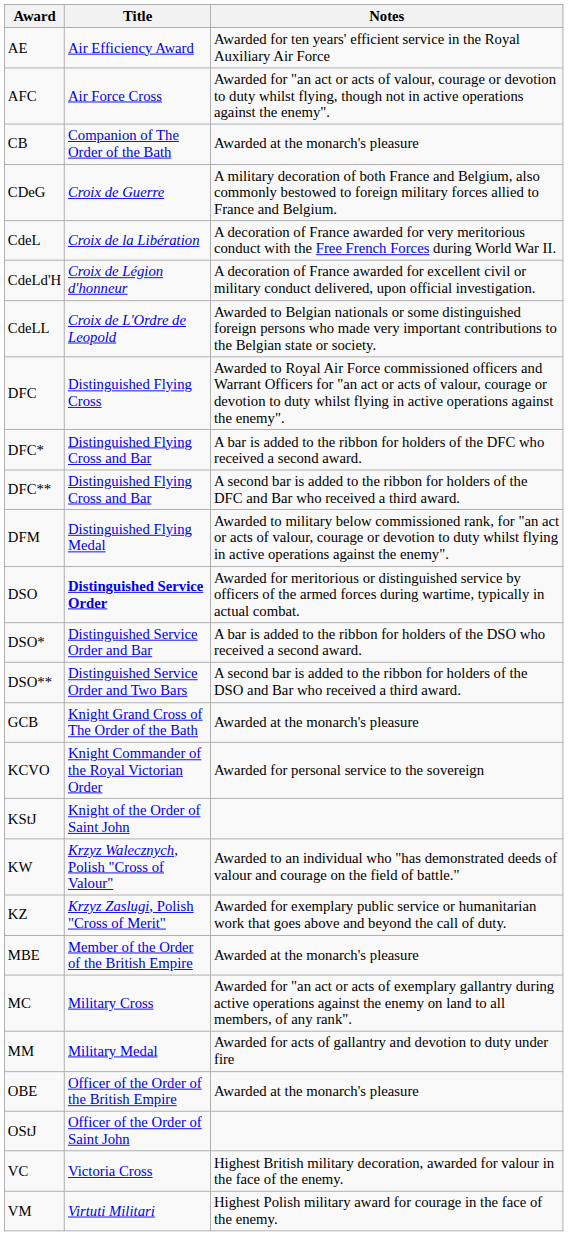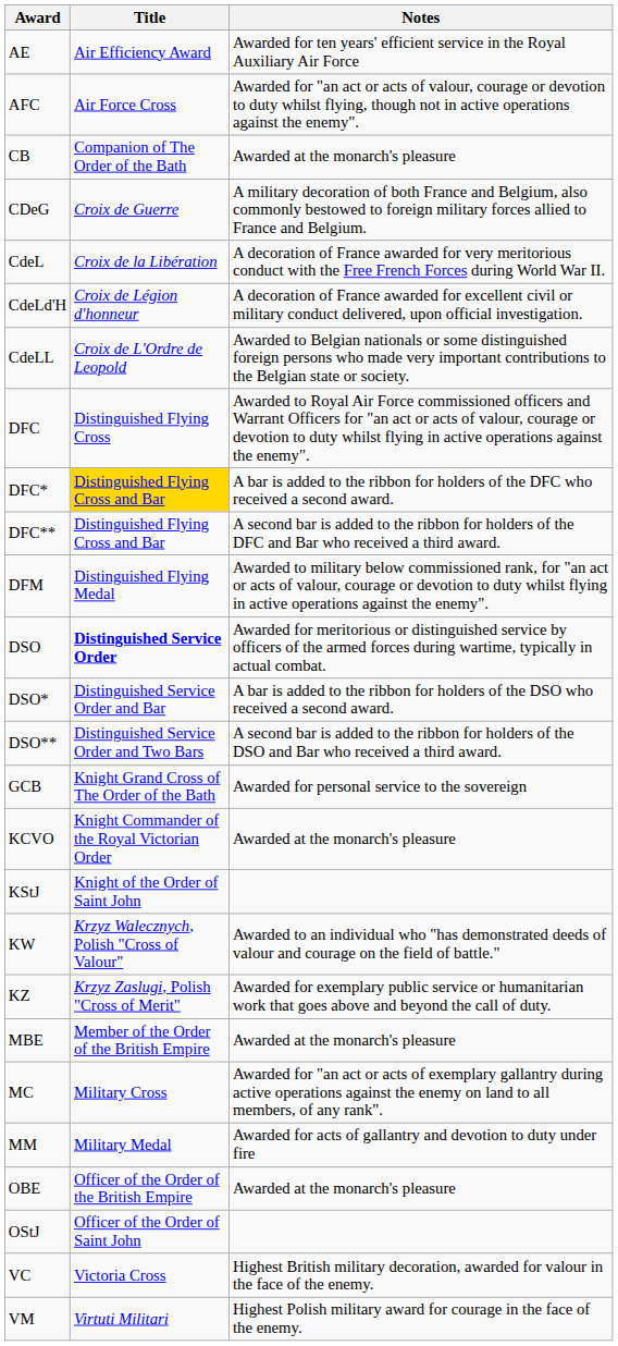DFC* | Title: no background -> gold background
GCB | Notes: Awarded at the monarch's pleasure -> Awarded for personal service to the sovereign
KCVO | Notes: Awarded for personal service to the sovereign -> Awarded at the monarch's pleasure
